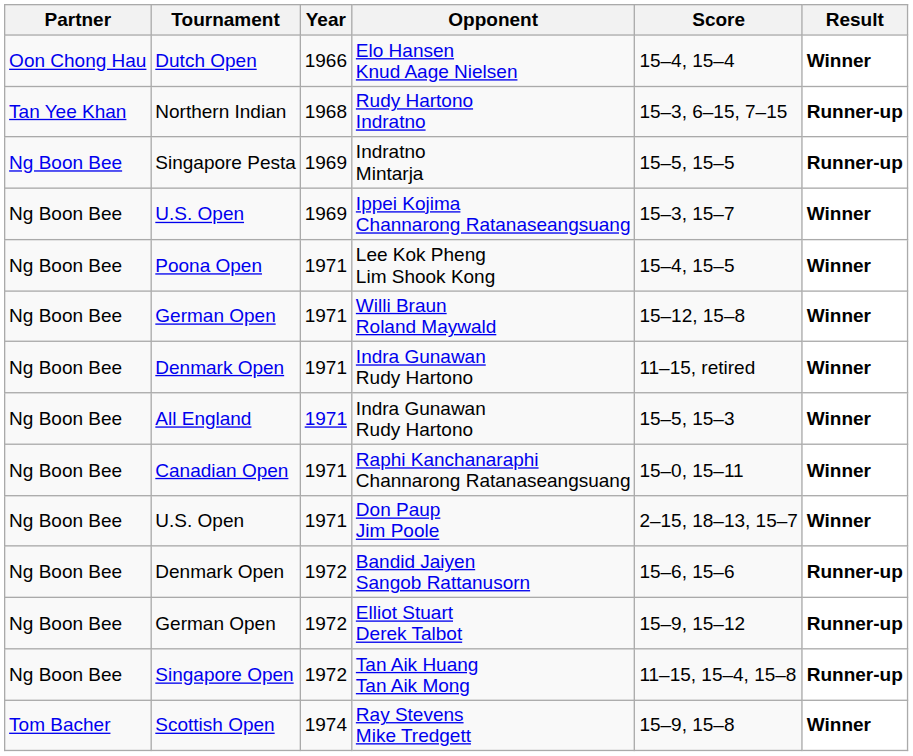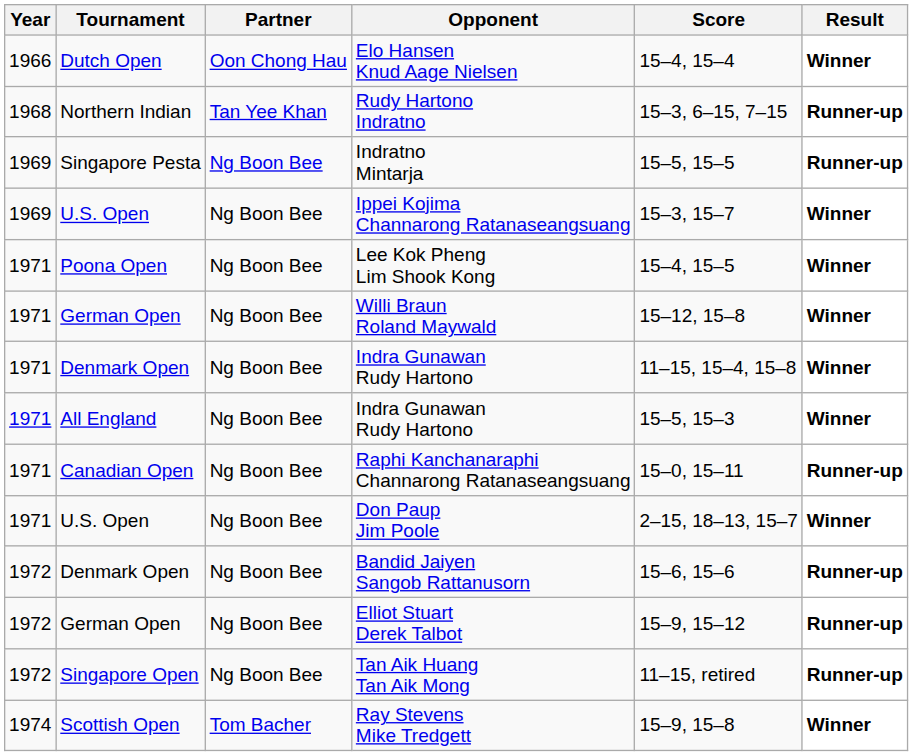columns swapped: Year <-> Partner
Denmark Open / Indra Gunawan Rudy Hartono | Score: 11–15, retired -> 11–15, 15–4, 15–8
Raphi Kanchanaraphi Channarong Ratanaseangsuang | Result: Winner -> Runner-up
Tan Aik Huang Tan Aik Mong | Score: 11–15, 15–4, 15–8 -> 11–15, retired
